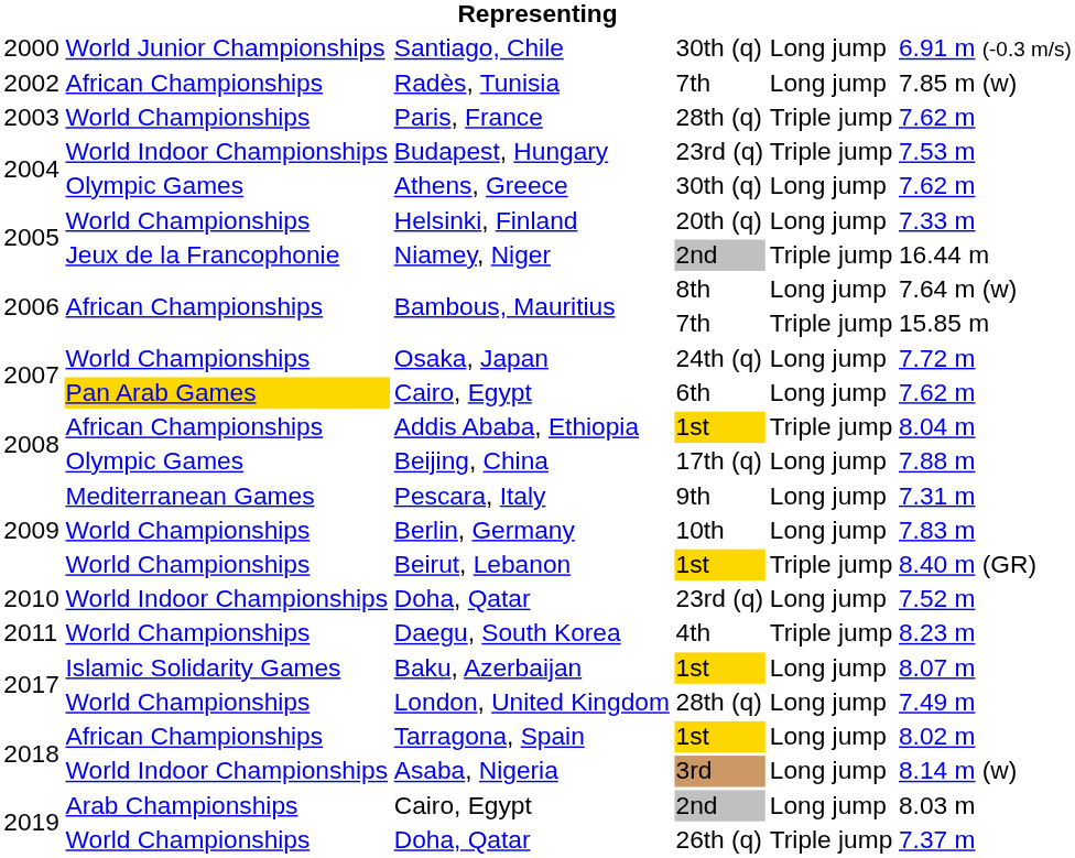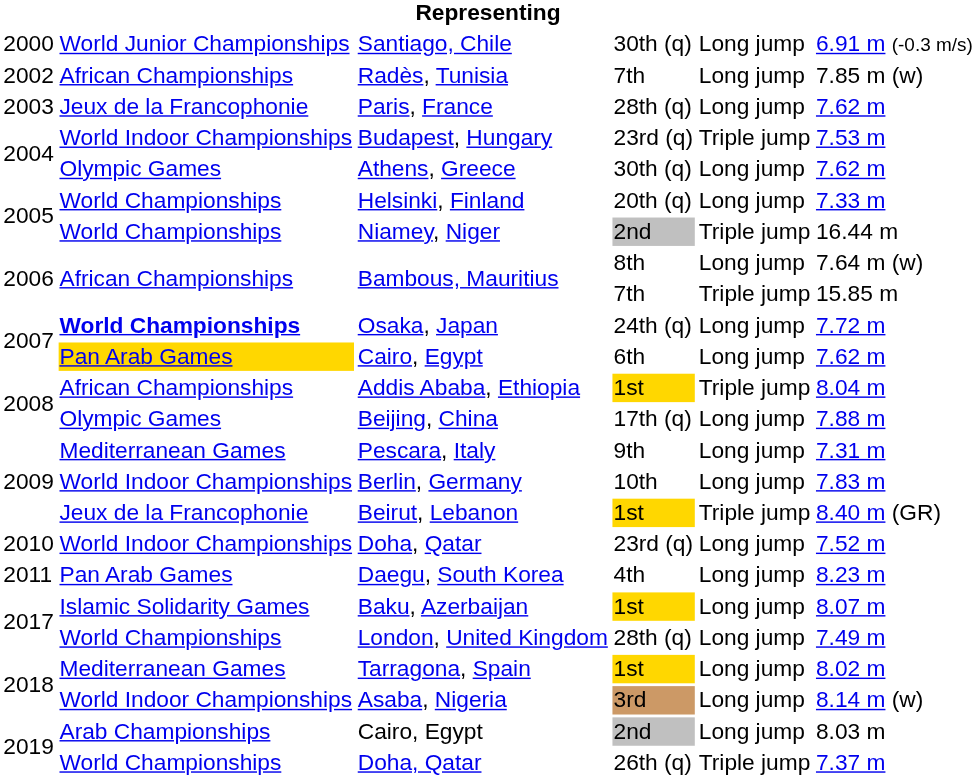Paris, France | column 2: World Championships -> Jeux de la Francophonie
Paris, France | column 5: Triple jump -> Long jump
Niamey, Niger | column 2: Jeux de la Francophonie -> World Championships
Osaka, Japan | column 2: normal -> bold
Berlin, Germany | column 2: World Championships -> World Indoor Championships
Beirut, Lebanon | column 2: World Championships -> Jeux de la Francophonie
Daegu, South Korea | column 2: World Championships -> Pan Arab Games
Daegu, South Korea | column 5: Triple jump -> Long jump
Tarragona, Spain | column 2: African Championships -> Mediterranean Games
